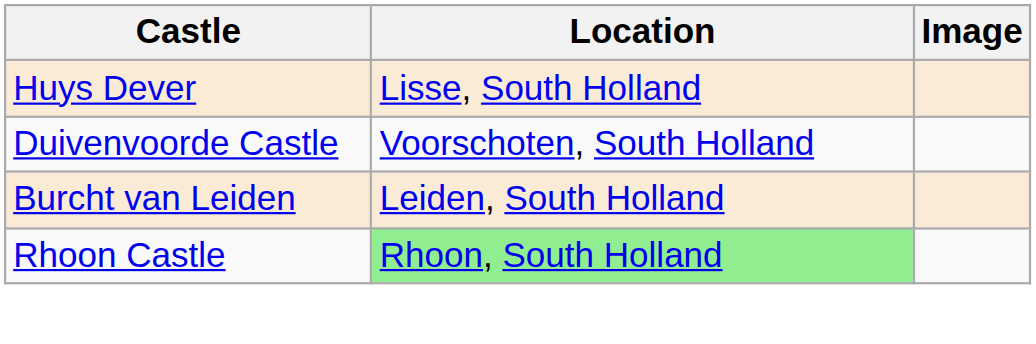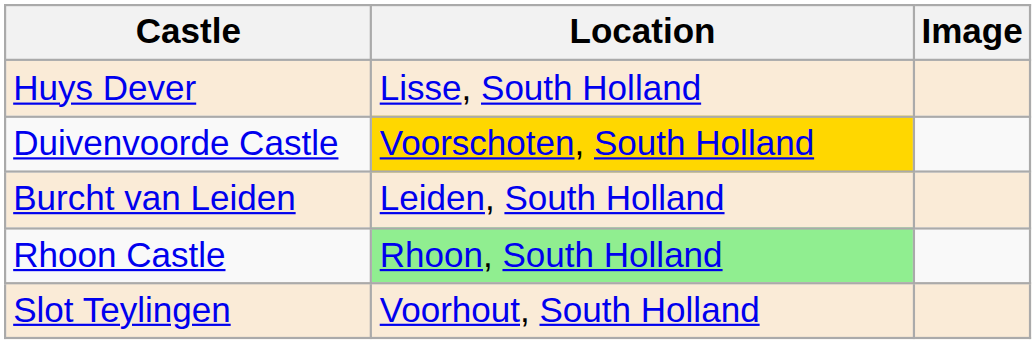Duivenvoorde Castle | Location: no background -> gold background
+ row: Slot Teylingen | Voorhout, South Holland
